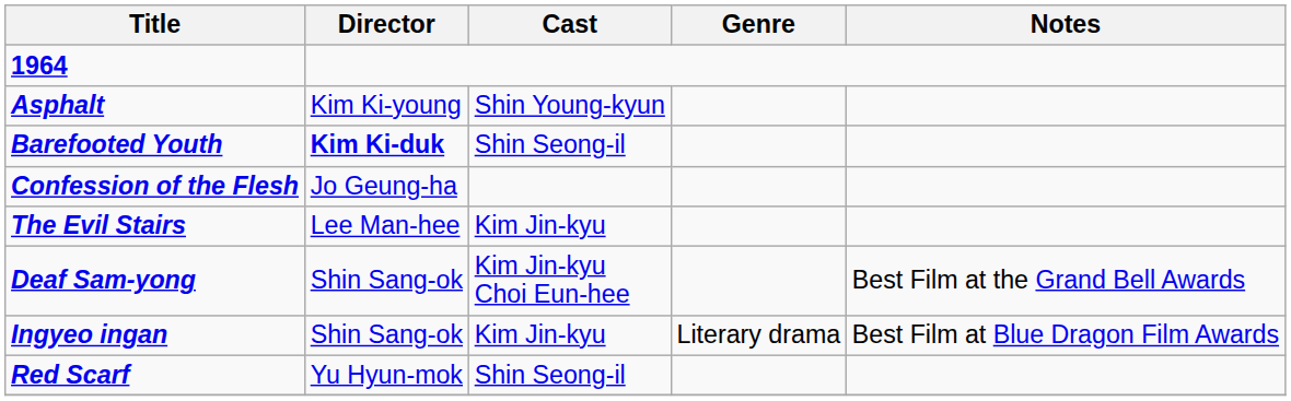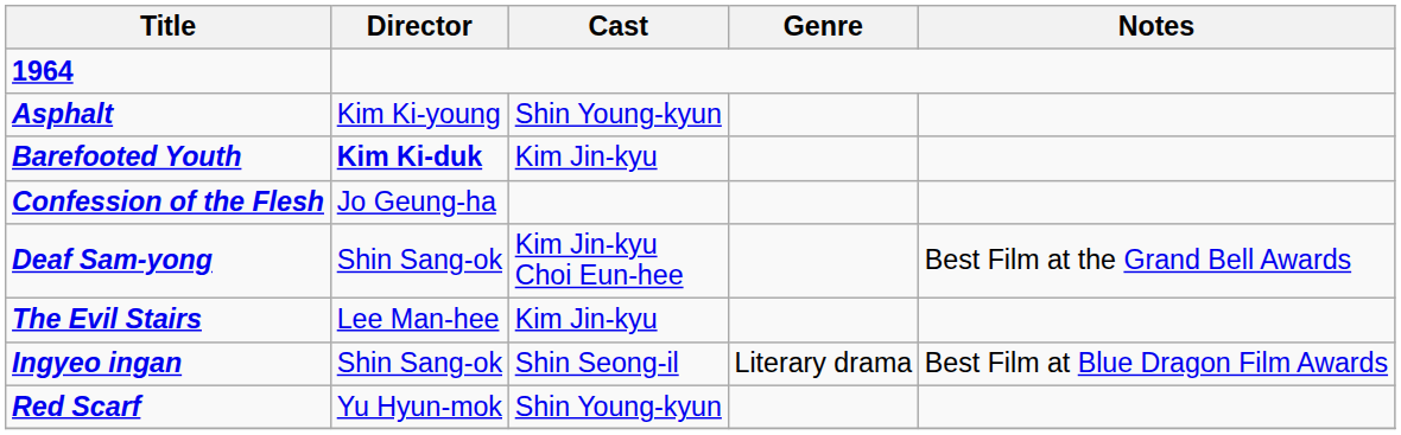Barefooted Youth | Cast: Shin Seong-il -> Kim Jin-kyu
rows swapped: Deaf Sam-yong <-> The Evil Stairs
Ingyeo ingan | Cast: Kim Jin-kyu -> Shin Seong-il
Red Scarf | Cast: Shin Seong-il -> Shin Young-kyun
